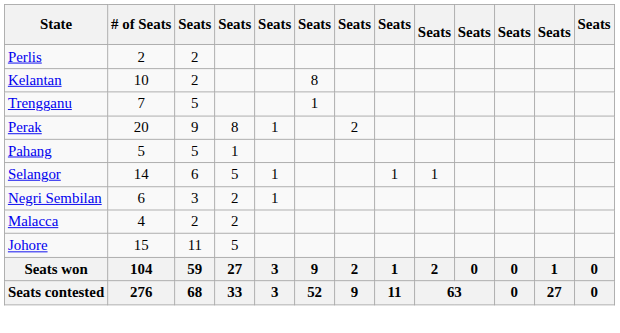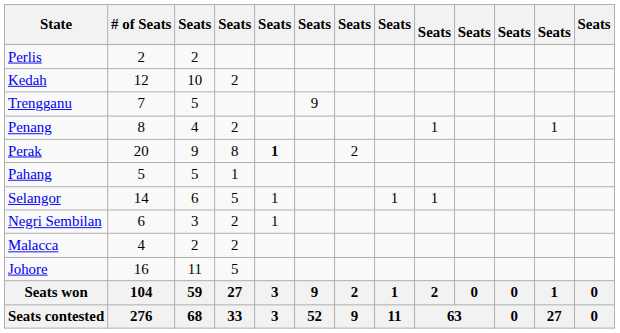+ row: Kedah | 12 | 10 | 2
- row: Kelantan | 10 | 2 | 8
Trengganu | column 6: 1 -> 9
+ row: Penang | 8 | 4 | 2 | 1 | 1
Perak | column 5: normal -> bold
Johore | # of Seats: 15 -> 16
